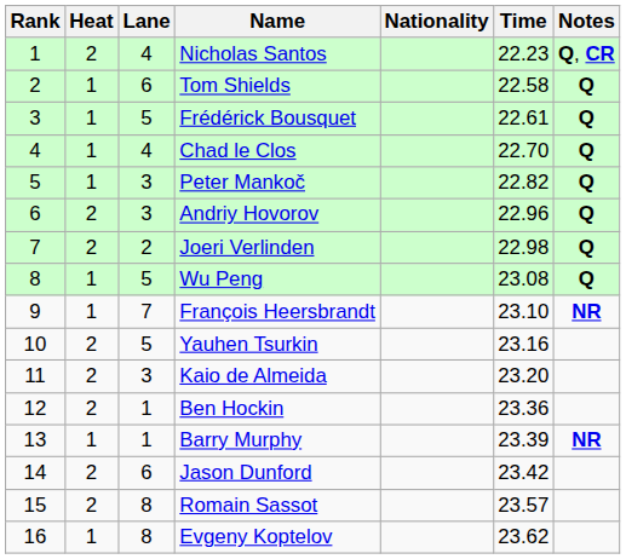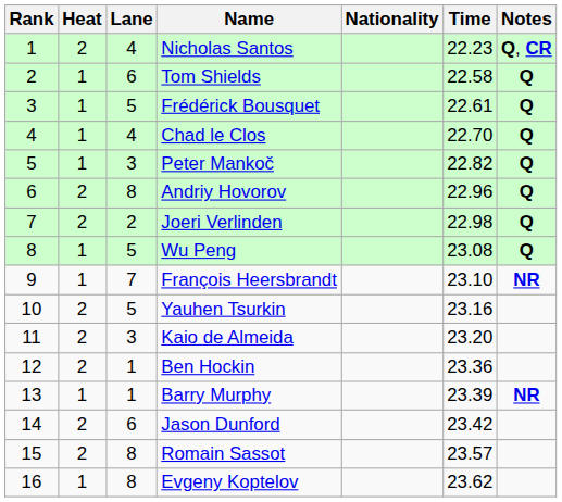Andriy Hovorov | Lane: 3 -> 8
